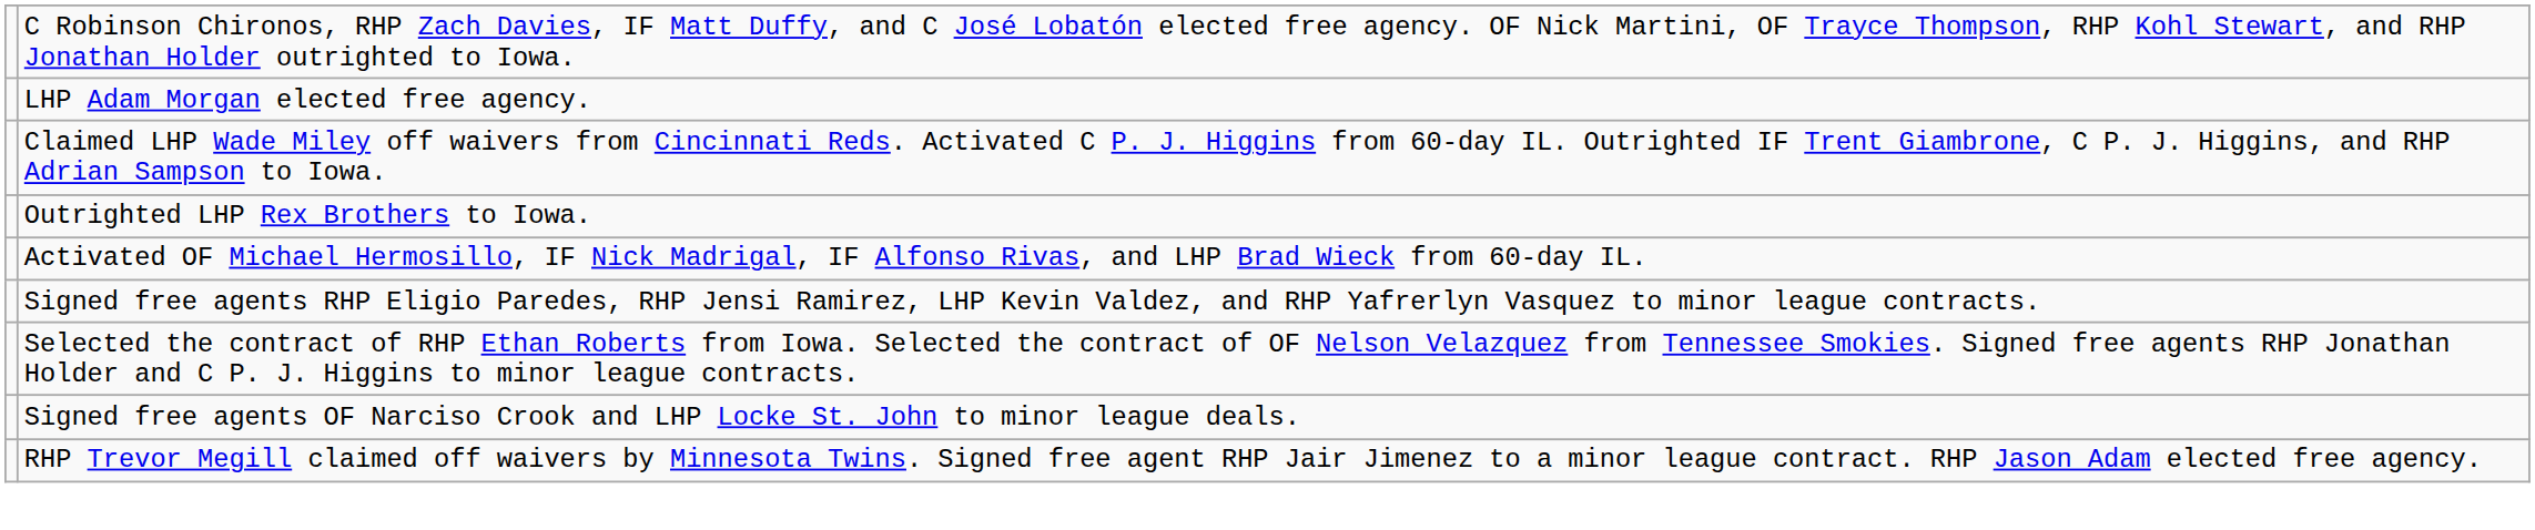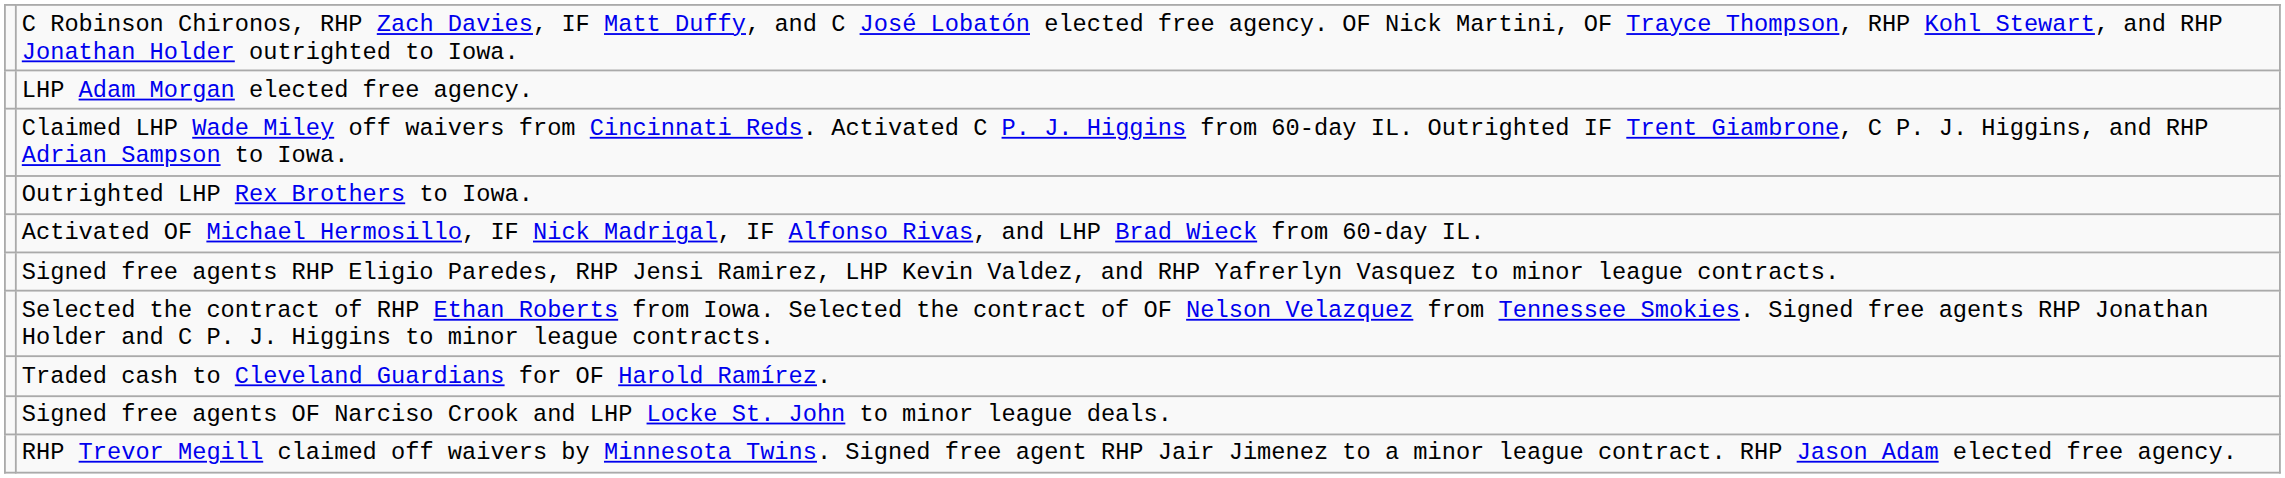+ row: Traded cash to Cleveland Guardians for OF Harold Ramírez.
